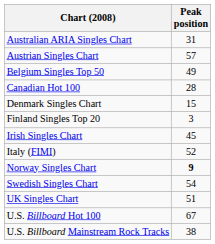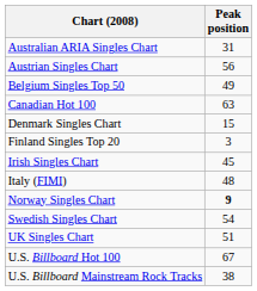Austrian Singles Chart | Peak position: 57 -> 56
Canadian Hot 100 | Peak position: 28 -> 63
Italy (FIMI) | Peak position: 52 -> 48
